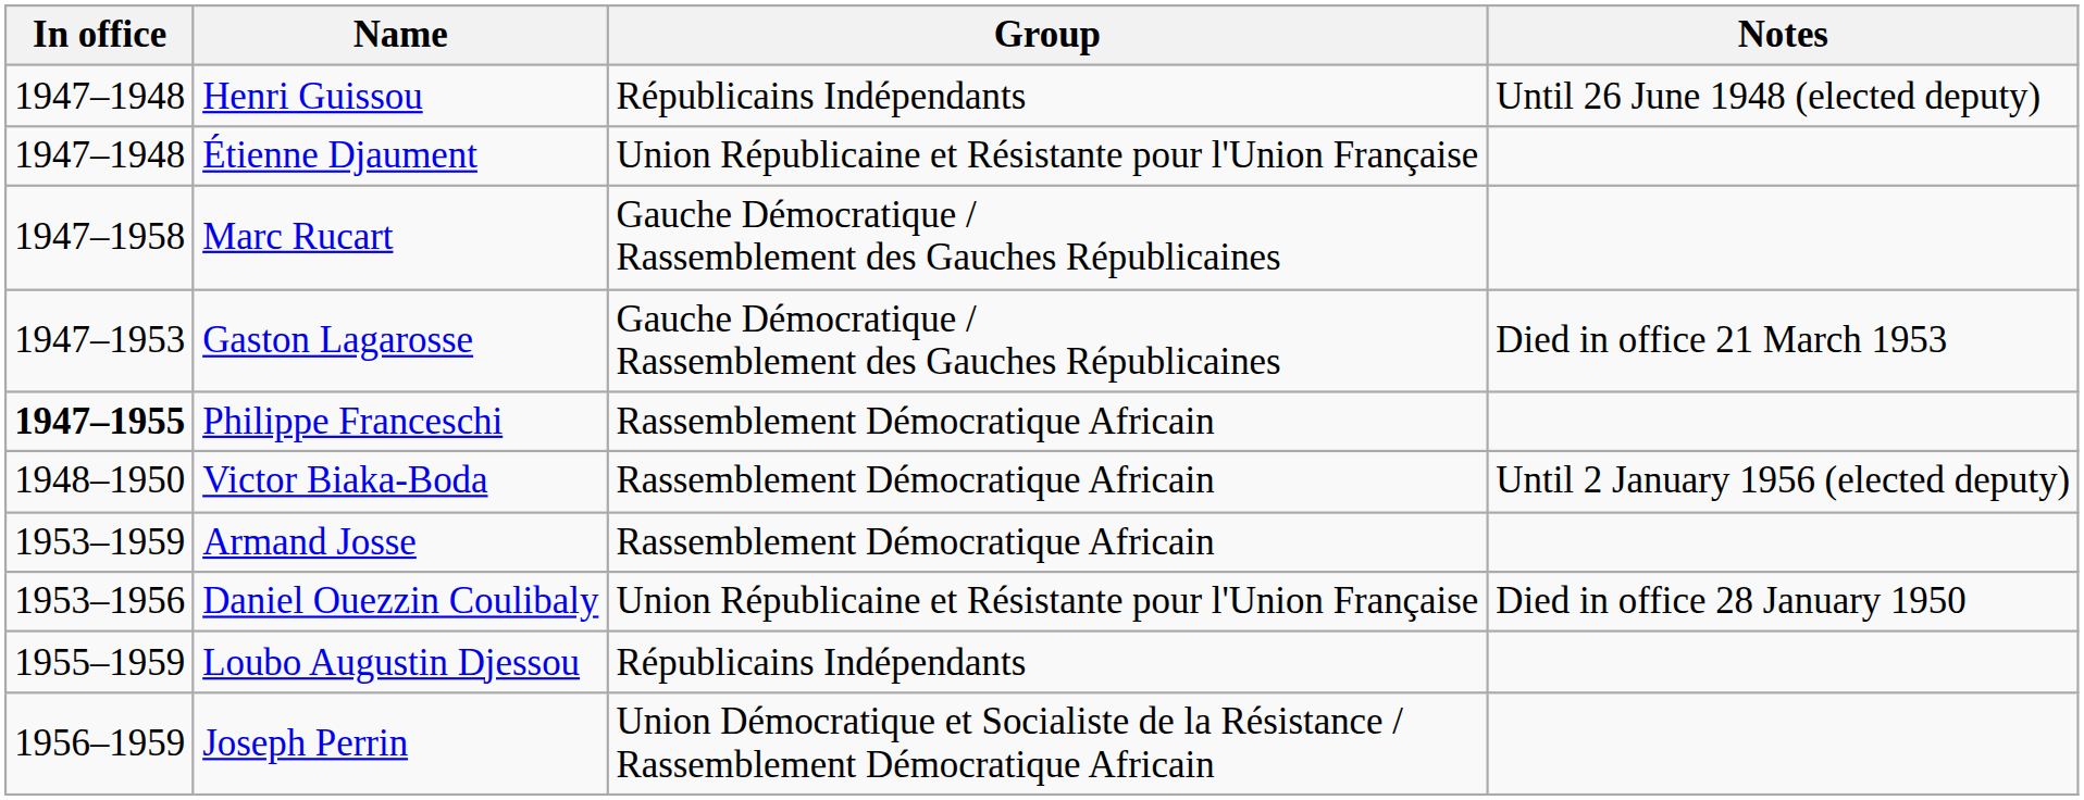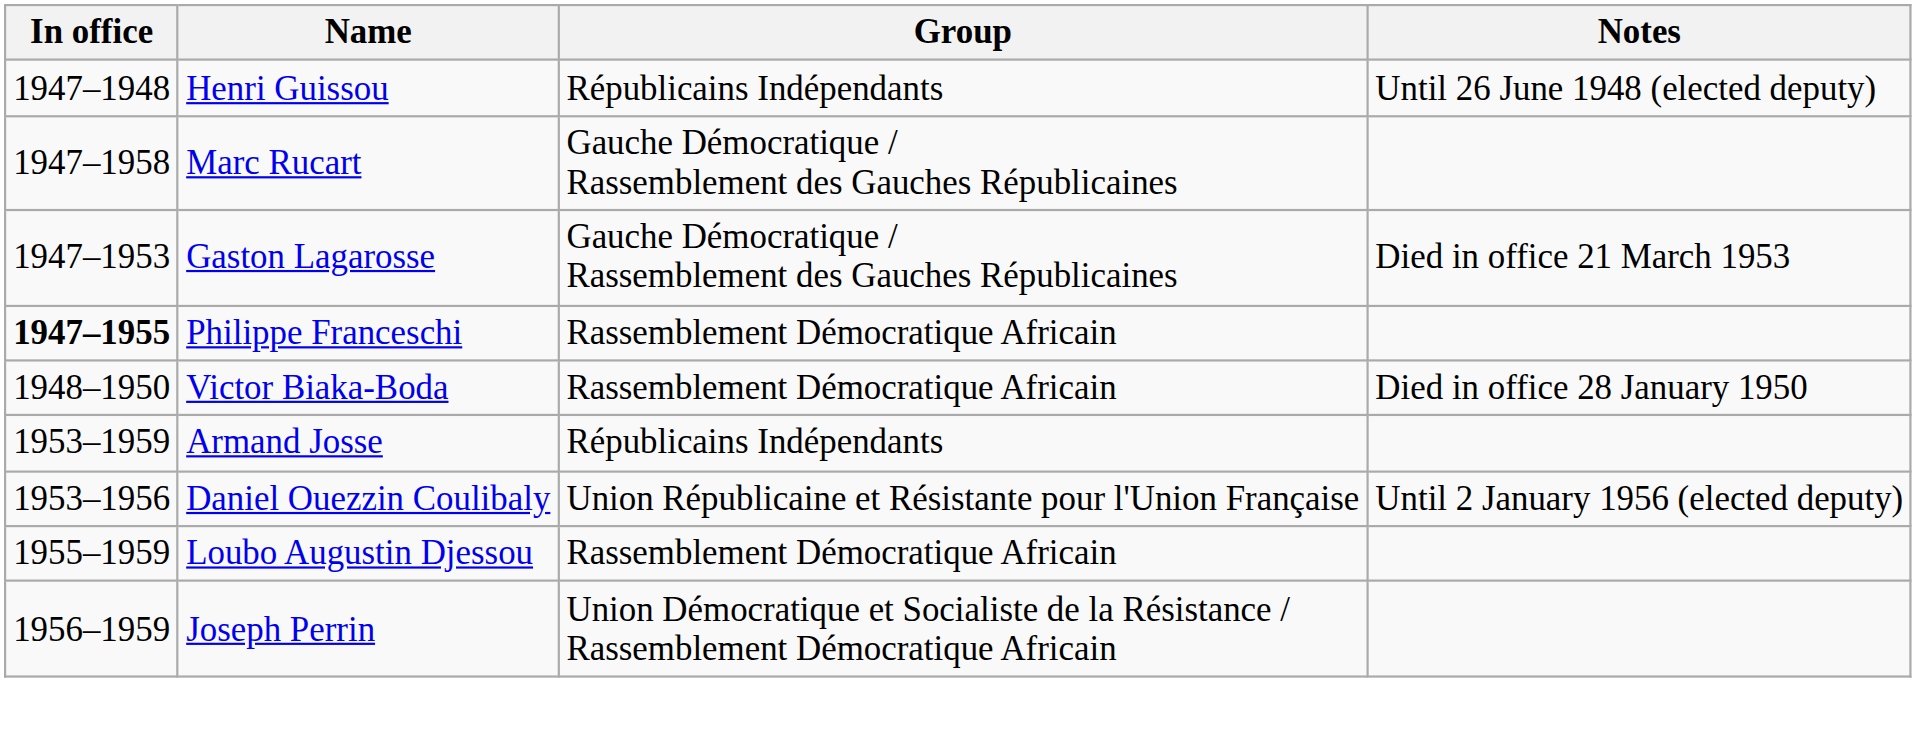- row: 1947–1948 | Étienne Djaument | Union Républicaine et Résistante pour l'Union Française
Victor Biaka-Boda | Notes: Until 2 January 1956 (elected deputy) -> Died in office 28 January 1950
Armand Josse | Group: Rassemblement Démocratique Africain -> Républicains Indépendants
Daniel Ouezzin Coulibaly | Notes: Died in office 28 January 1950 -> Until 2 January 1956 (elected deputy)
Loubo Augustin Djessou | Group: Républicains Indépendants -> Rassemblement Démocratique Africain
